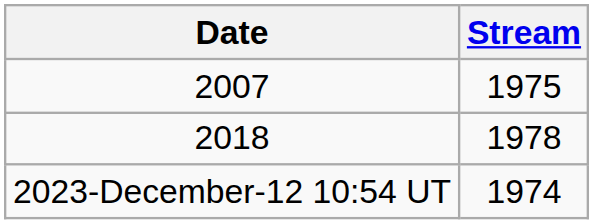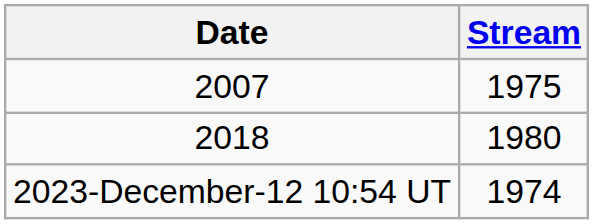2018 | Stream: 1978 -> 1980
